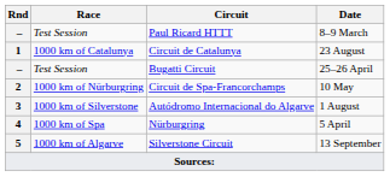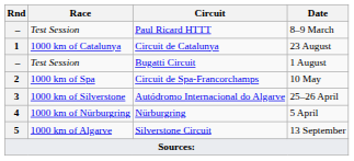Bugatti Circuit | Date: 25–26 April -> 1 August
Circuit de Spa-Francorchamps | Race: 1000 km of Nürburgring -> 1000 km of Spa
Autódromo Internacional do Algarve | Date: 1 August -> 25–26 April
Nürburgring | Race: 1000 km of Spa -> 1000 km of Nürburgring
